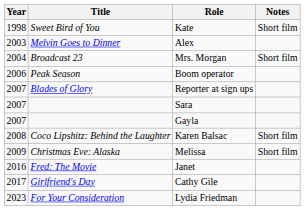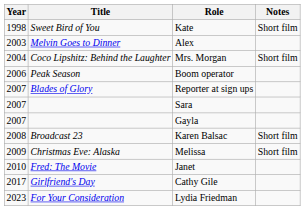Mrs. Morgan | Title: Broadcast 23 -> Coco Lipshitz: Behind the Laughter
Karen Balsac | Title: Coco Lipshitz: Behind the Laughter -> Broadcast 23
Janet | Year: 2016 -> 2010
